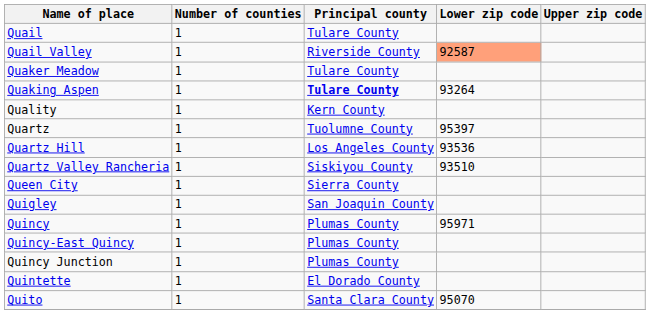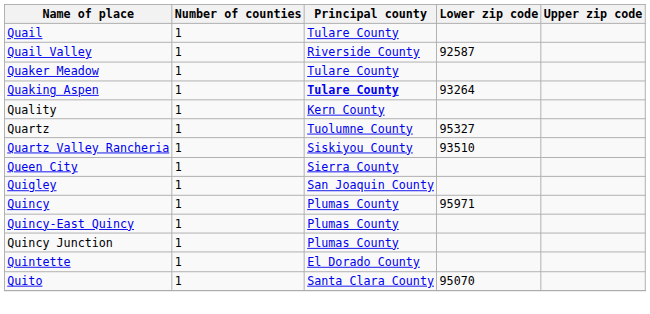Quail Valley | Lower zip code: lightsalmon background -> no background
Quartz | Lower zip code: 95397 -> 95327
- row: Quartz Hill | 1 | Los Angeles County | 93536
